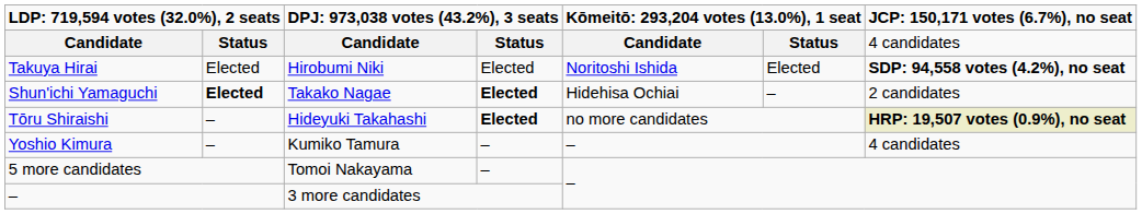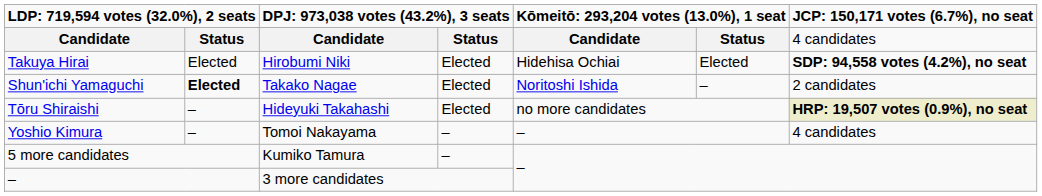Takuya Hirai | column 5: Noritoshi Ishida -> Hidehisa Ochiai
Shun'ichi Yamaguchi | column 4: bold -> normal
Shun'ichi Yamaguchi | column 5: Hidehisa Ochiai -> Noritoshi Ishida
Tōru Shiraishi | column 4: bold -> normal
Yoshio Kimura | column 3: Kumiko Tamura -> Tomoi Nakayama
5 more candidates | column 3: Tomoi Nakayama -> Kumiko Tamura
